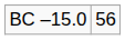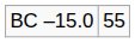BC –15.0 | column 2: 56 -> 55
